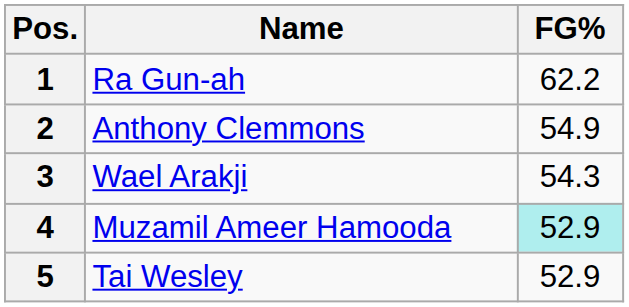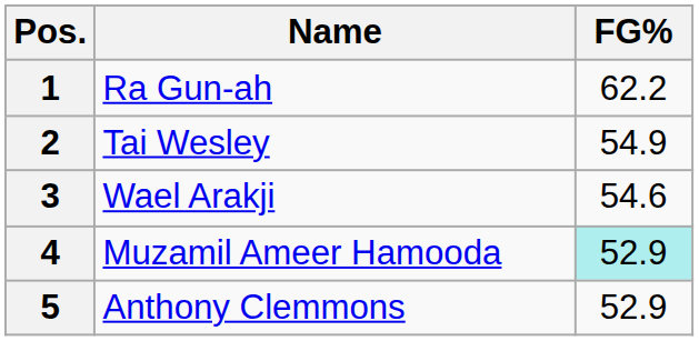2 | Name: Anthony Clemmons -> Tai Wesley
3 | FG%: 54.3 -> 54.6
5 | Name: Tai Wesley -> Anthony Clemmons
